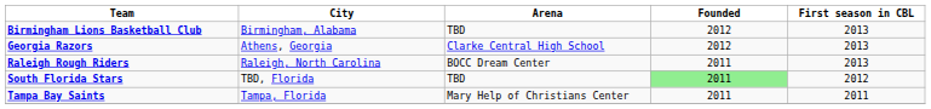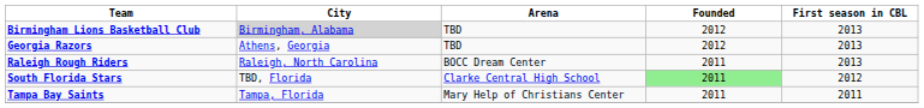Birmingham Lions Basketball Club | City: no background -> lightgrey background
Georgia Razors | Arena: Clarke Central High School -> TBD
South Florida Stars | Arena: TBD -> Clarke Central High School
